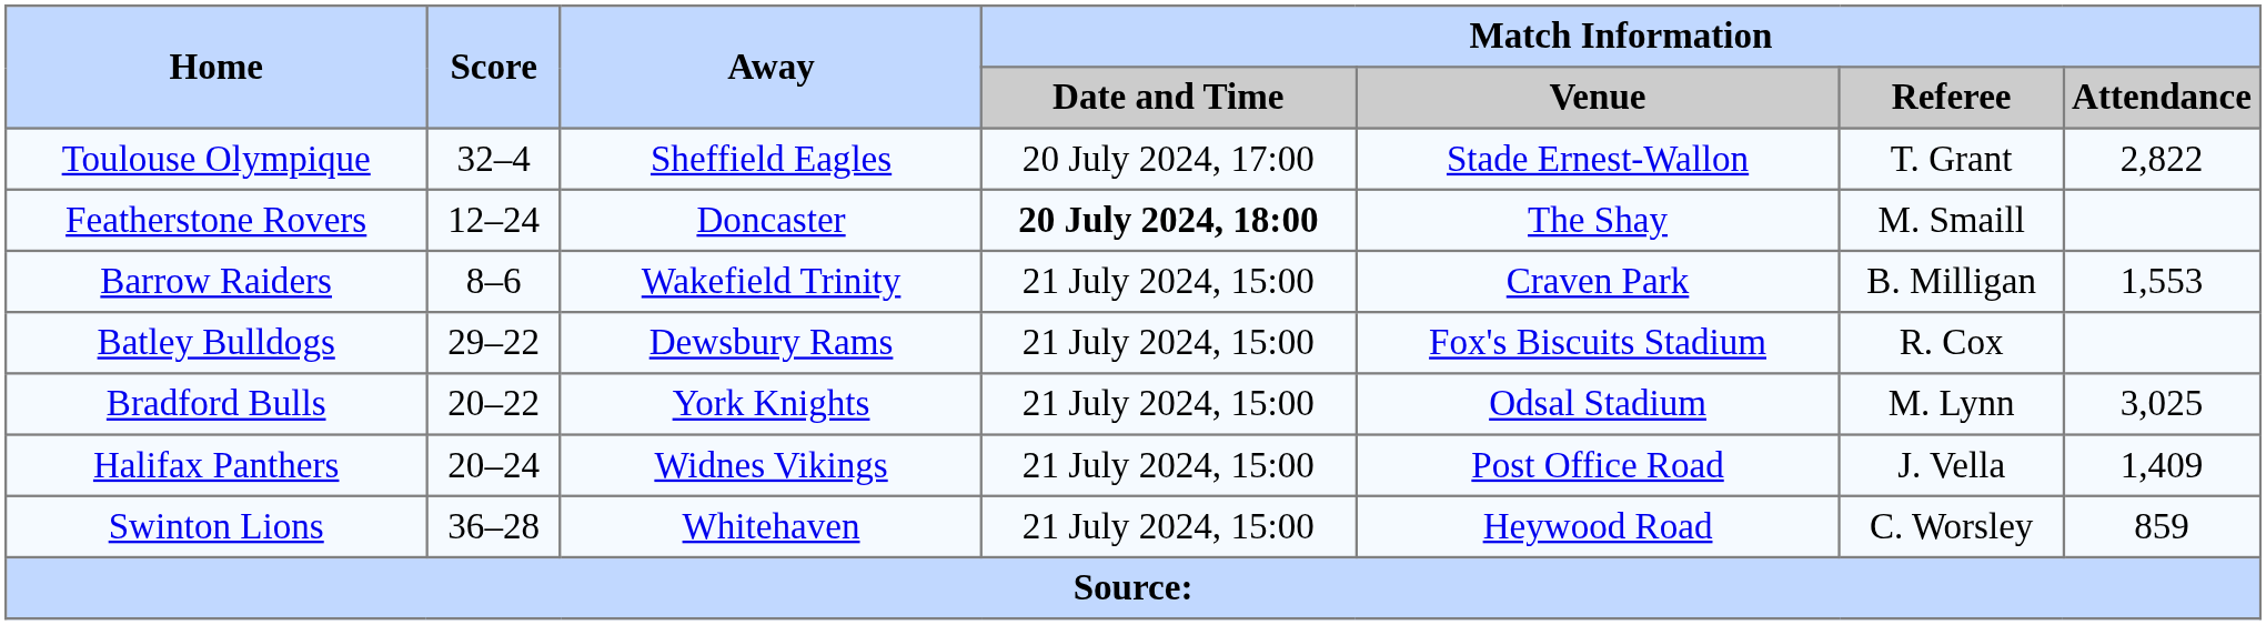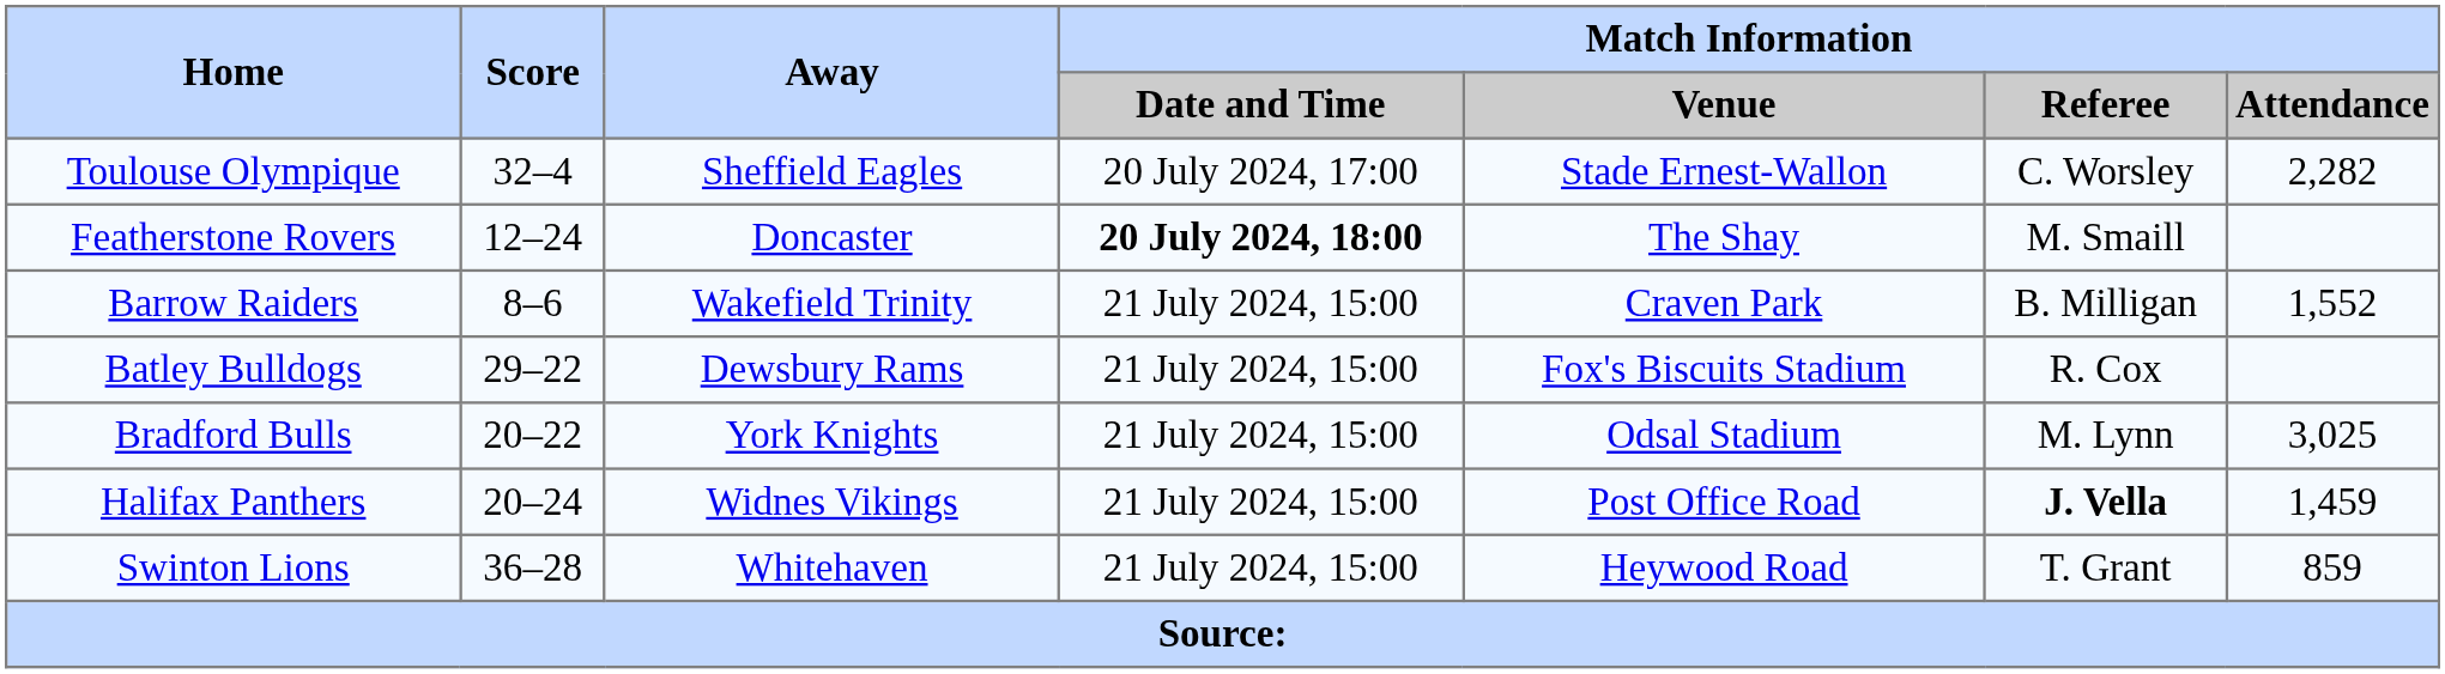Toulouse Olympique | Match Information / Referee: T. Grant -> C. Worsley
Toulouse Olympique | Match Information / Attendance: 2,822 -> 2,282
Barrow Raiders | Match Information / Attendance: 1,553 -> 1,552
Halifax Panthers | Match Information / Referee: normal -> bold
Halifax Panthers | Match Information / Attendance: 1,409 -> 1,459
Swinton Lions | Match Information / Referee: C. Worsley -> T. Grant
